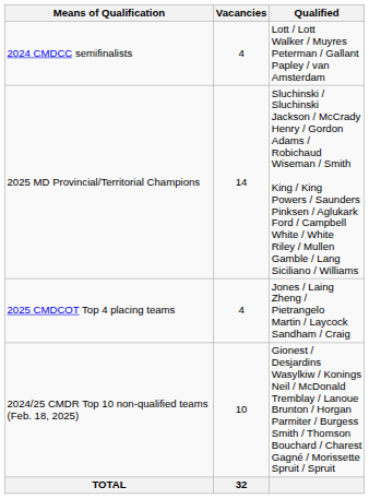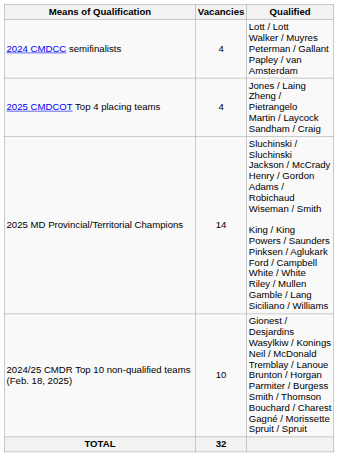rows swapped: 2025 MD Provincial/Territorial Champions <-> 2025 CMDCOT Top 4 placing teams
